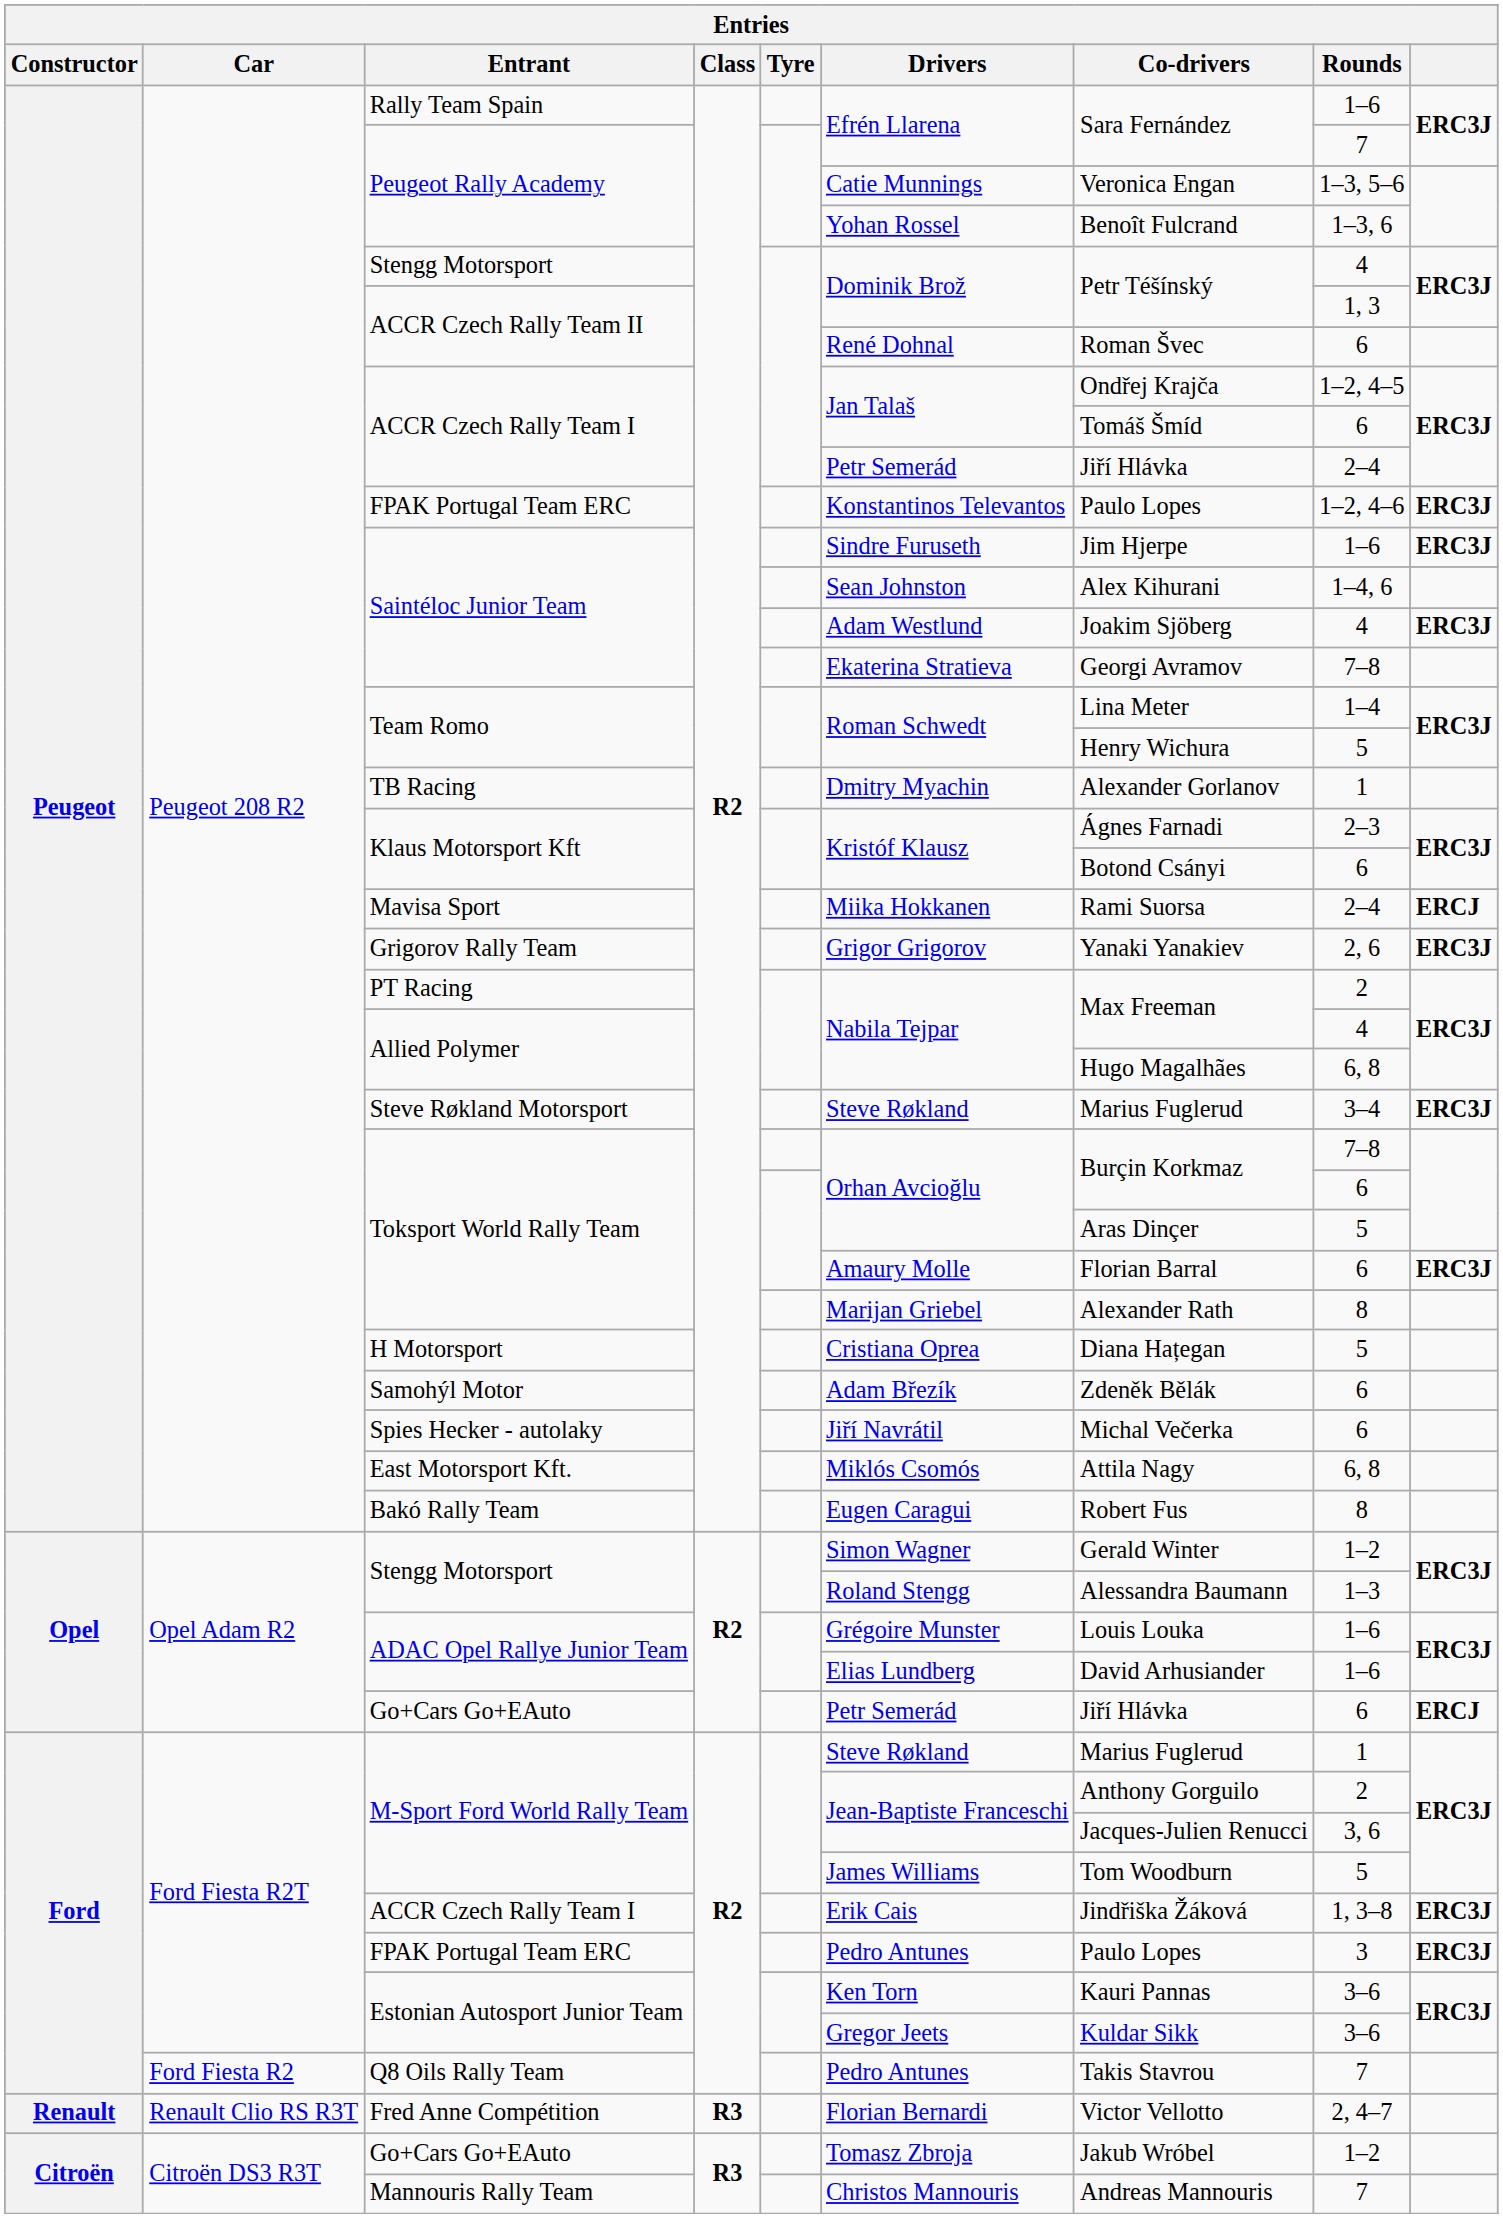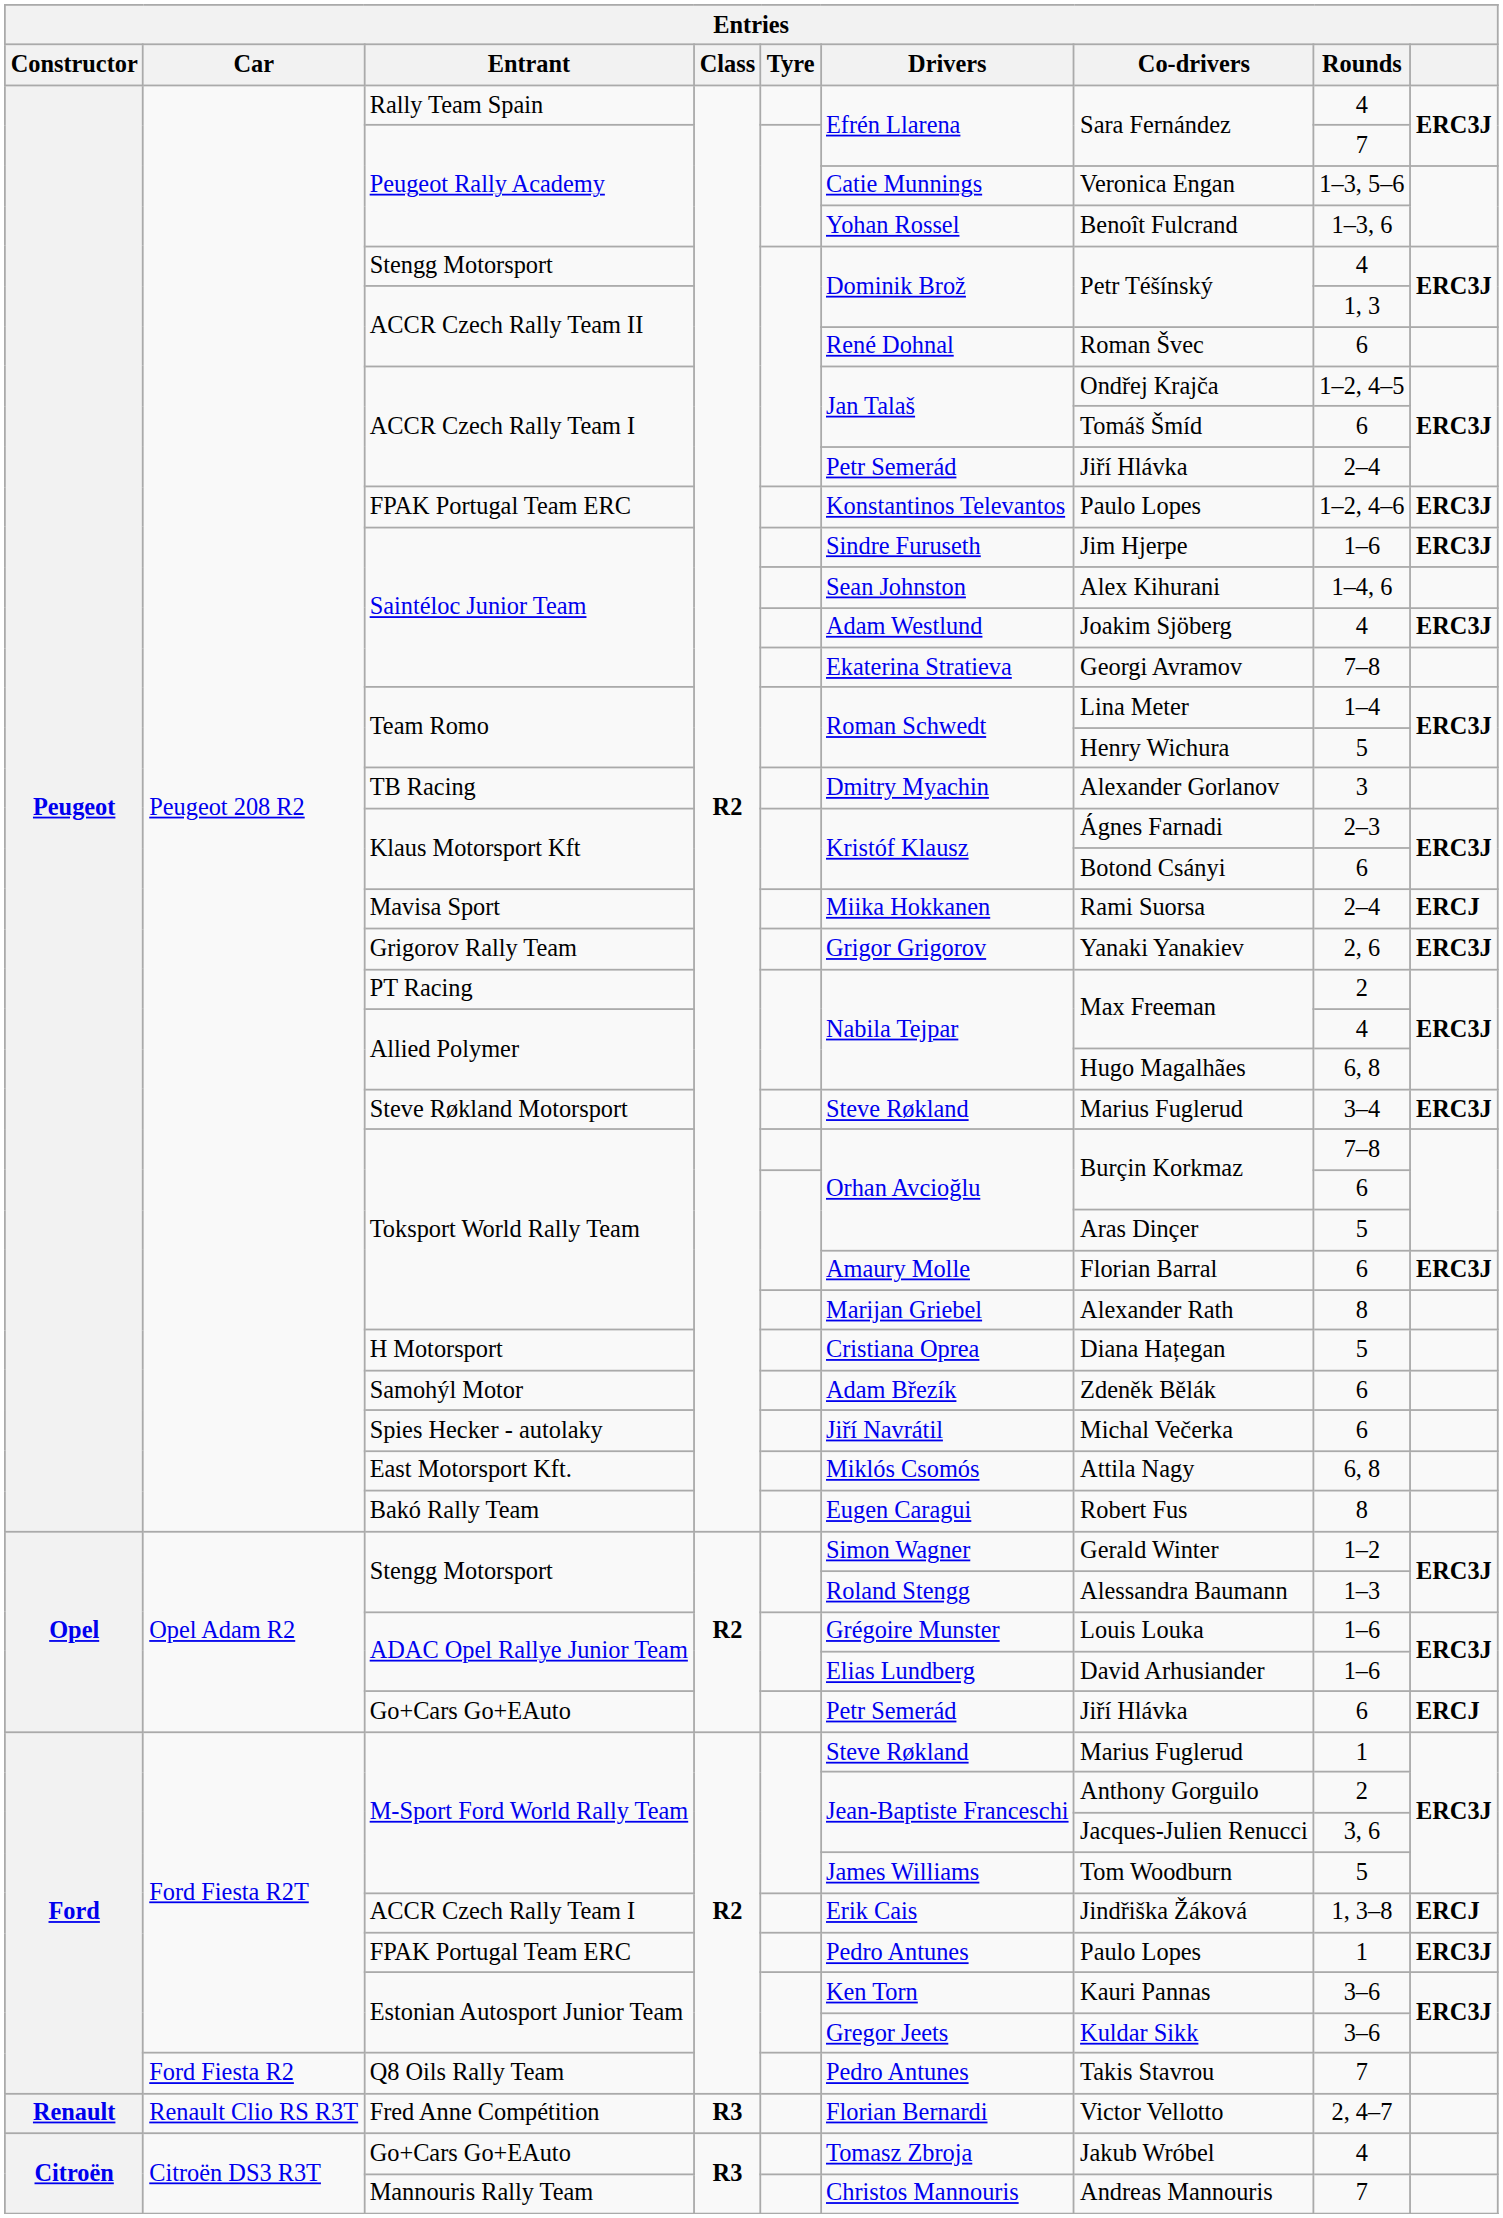Rally Team Spain | Rounds: 1–6 -> 4
TB Racing | Rounds: 1 -> 3
Ford Fiesta R2T / ACCR Czech Rally Team I | column 9: ERC3J -> ERCJ
Ford Fiesta R2T / FPAK Portugal Team ERC | Rounds: 3 -> 1
Citroën DS3 R3T / Go+Cars Go+EAuto | Rounds: 1–2 -> 4
